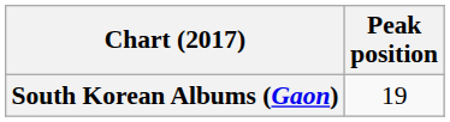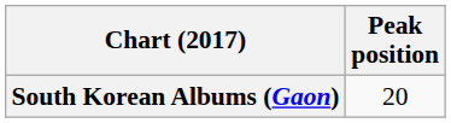South Korean Albums (Gaon) | Peak position: 19 -> 20
